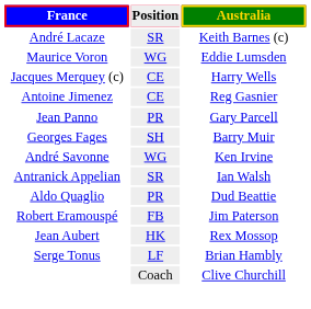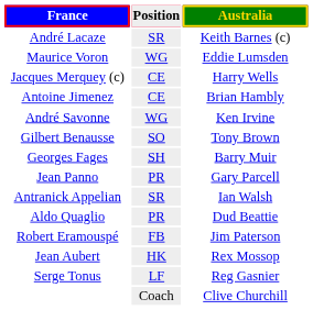Antoine Jimenez | Australia: Reg Gasnier -> Brian Hambly
rows swapped: André Savonne <-> Jean Panno
+ row: Gilbert Benausse | SO | Tony Brown
Serge Tonus | Australia: Brian Hambly -> Reg Gasnier
